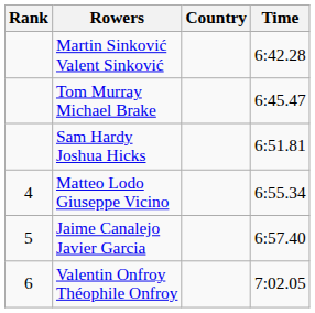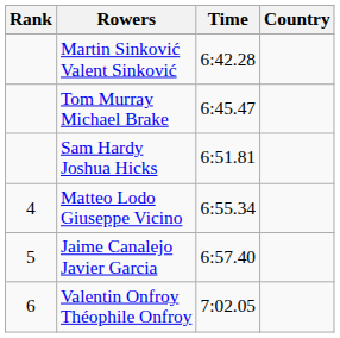columns swapped: Country <-> Time
